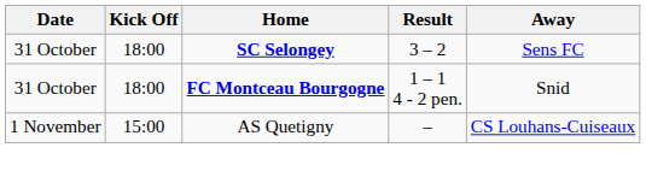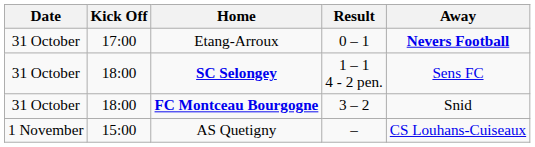+ row: 31 October | 17:00 | Etang-Arroux | 0 – 1 | Nevers Football
SC Selongey | Result: 3 – 2 -> 1 – 1 4 - 2 pen.
FC Montceau Bourgogne | Result: 1 – 1 4 - 2 pen. -> 3 – 2
